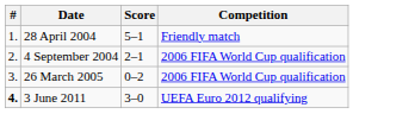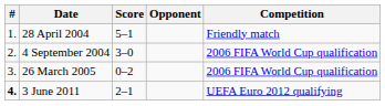+ column: Opponent
4 September 2004 | Score: 2–1 -> 3–0
3 June 2011 | Score: 3–0 -> 2–1
